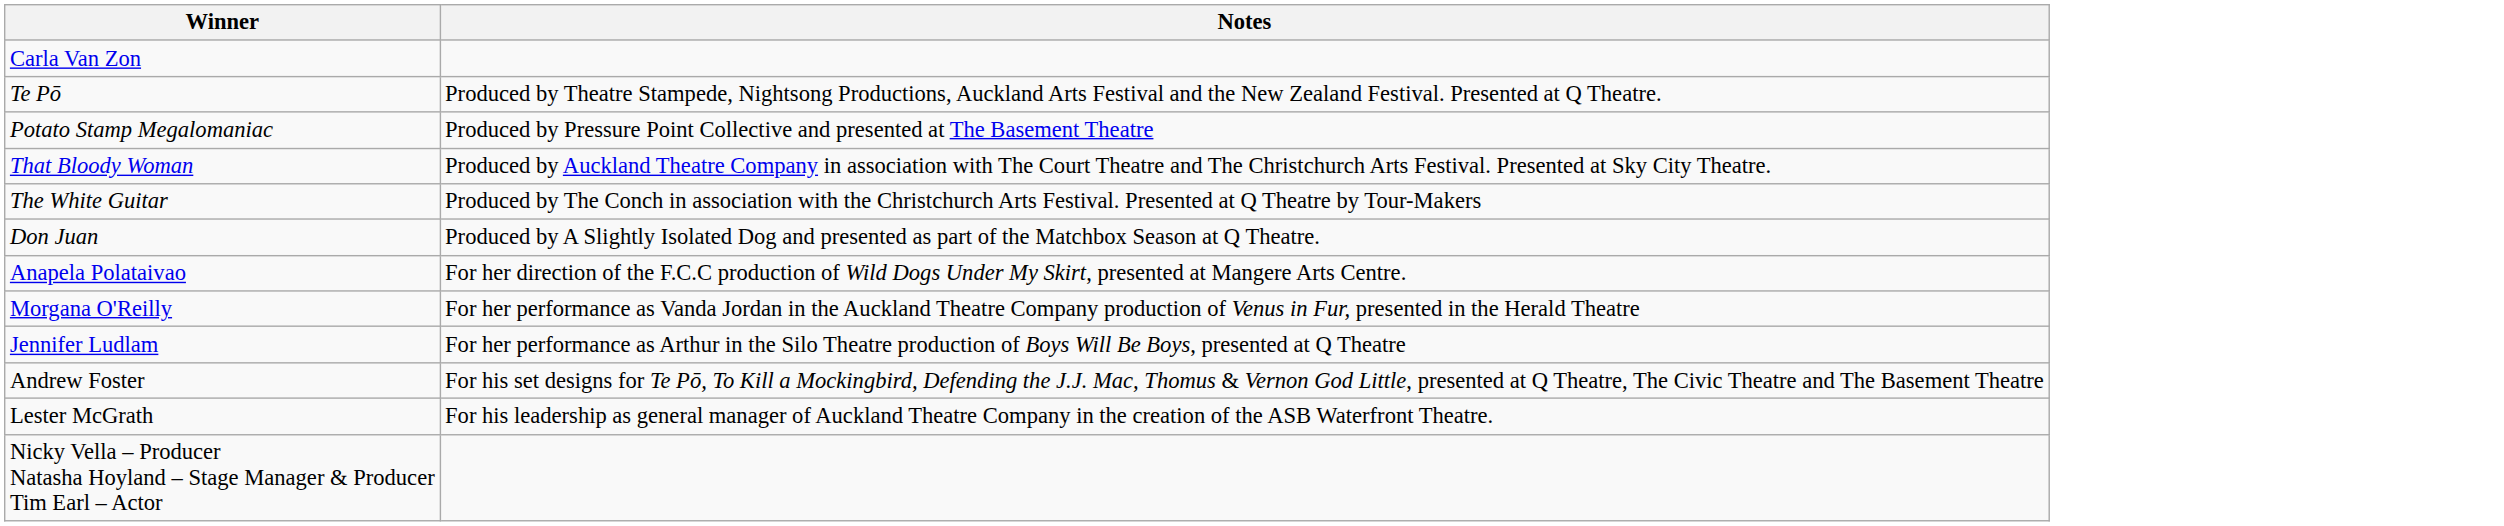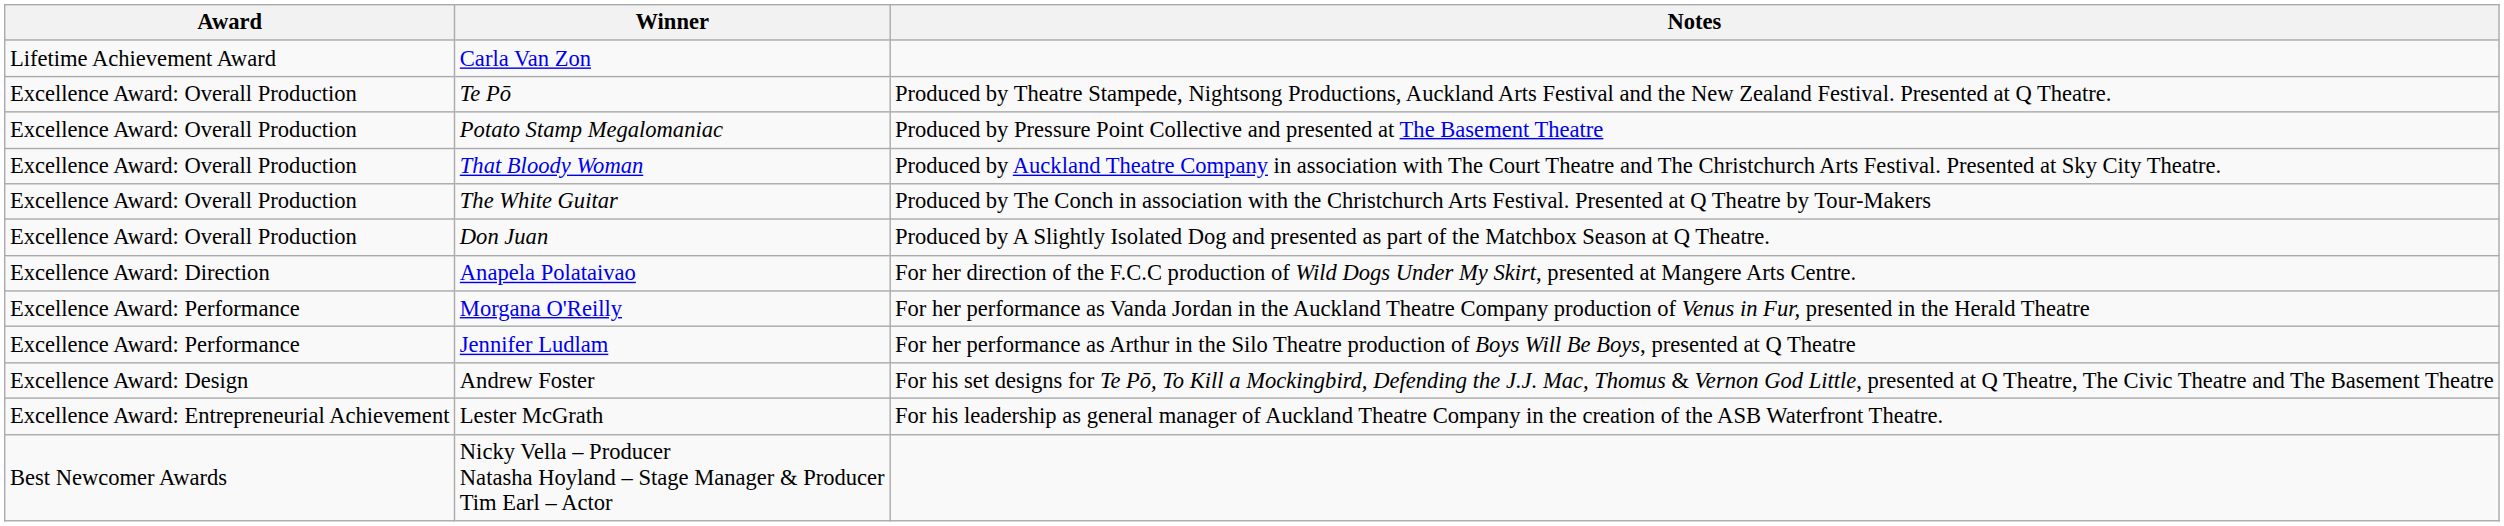+ column: Award | Lifetime Achievement Award | Excellence Award: Overall Production | Excellence Award: Overall Production | Excellence Award: Overall Production | Excellence Award: Overall Production | Excellence Award: Overall Production | Excellence Award: Direction | Excellence Award: Performance | Excellence Award: Performance | Excellence Award: Design | Excellence Award: Entrepreneurial Achievement | Best Newcomer Awards
